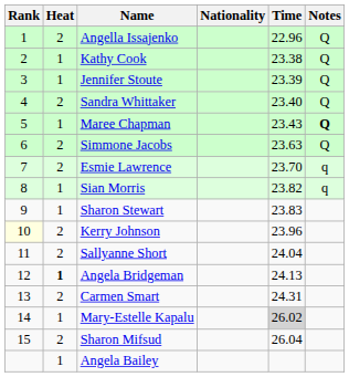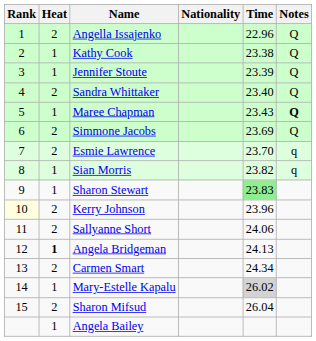Simmone Jacobs | Time: 23.63 -> 23.69
Sharon Stewart | Time: no background -> lightgreen background
Sallyanne Short | Time: 24.04 -> 24.06
Carmen Smart | Time: 24.31 -> 24.34
